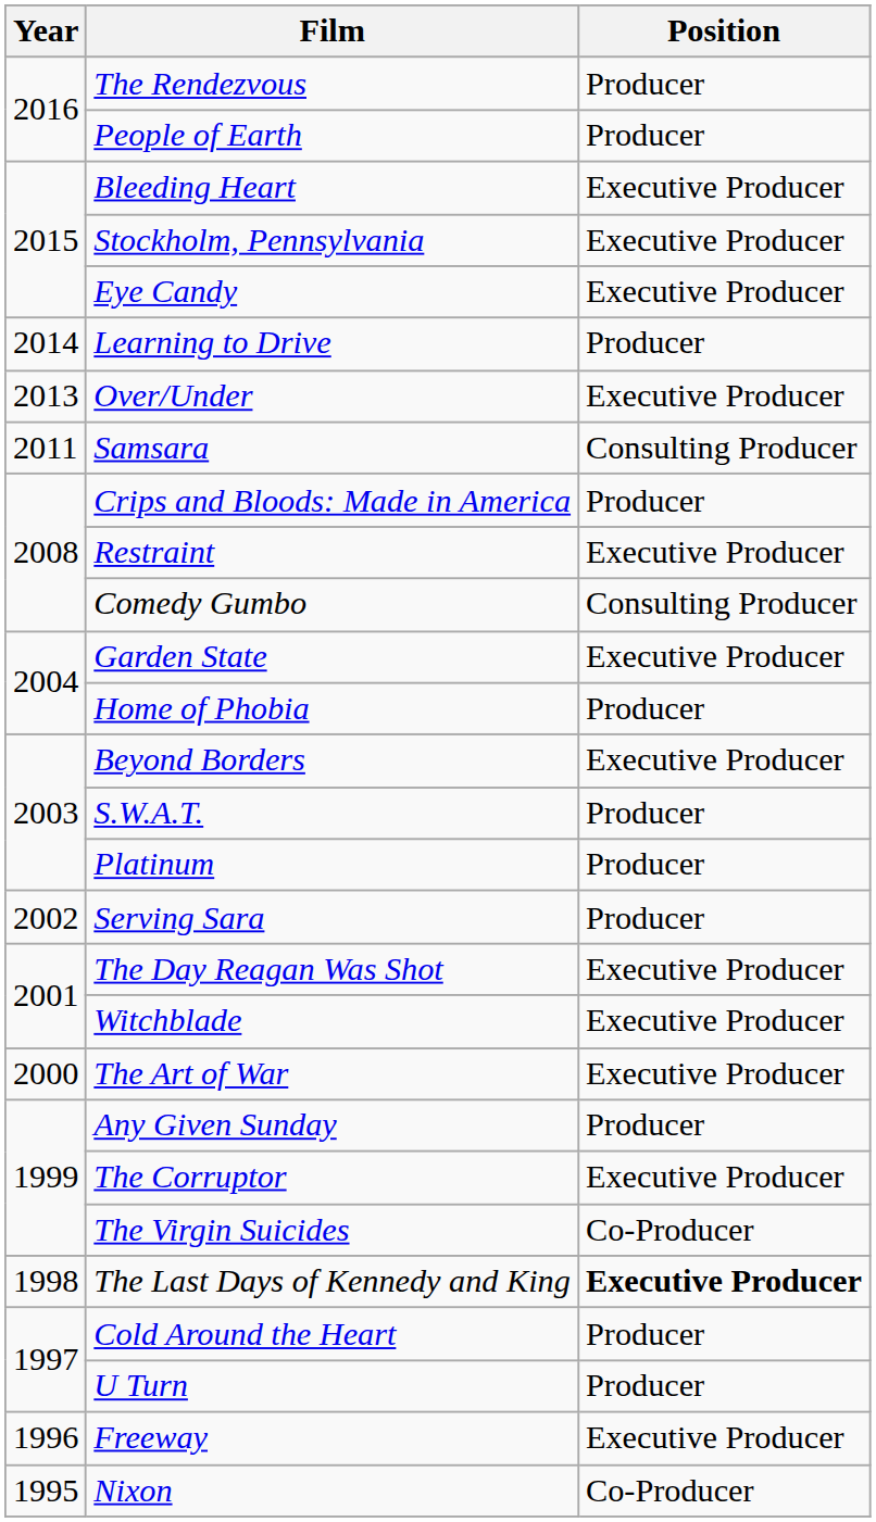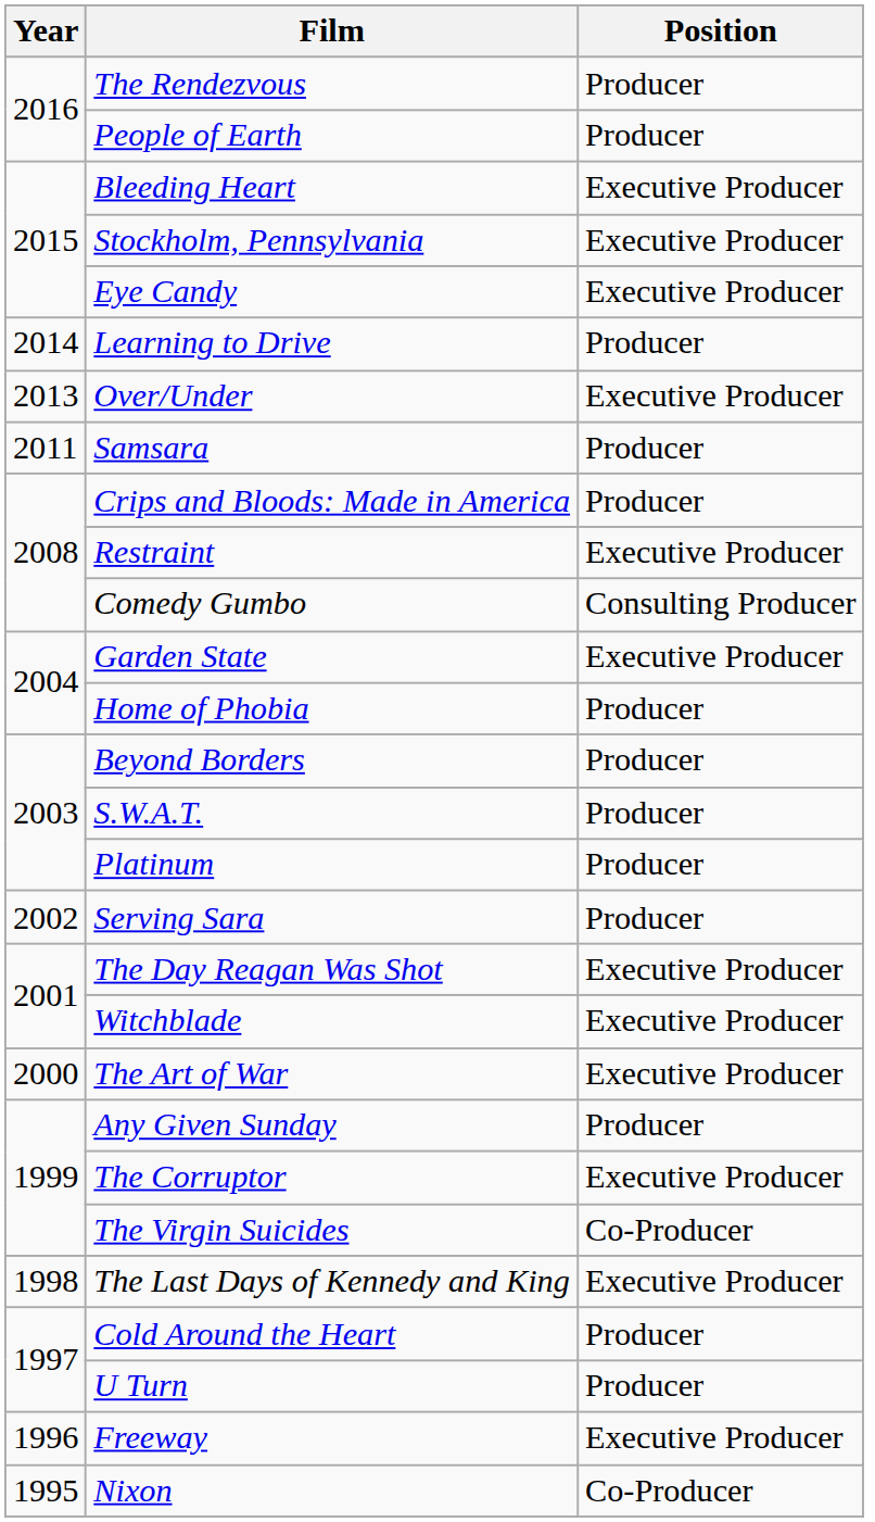Samsara | Position: Consulting Producer -> Producer
Beyond Borders | Position: Executive Producer -> Producer
The Last Days of Kennedy and King | Position: bold -> normal
